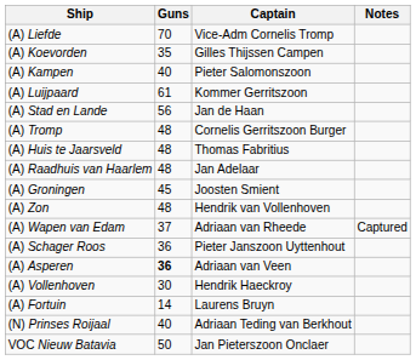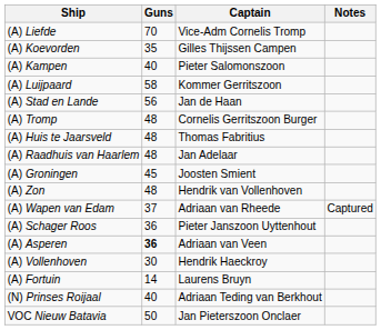(A) Luijpaard | Guns: 61 -> 58
